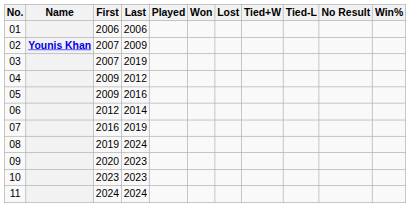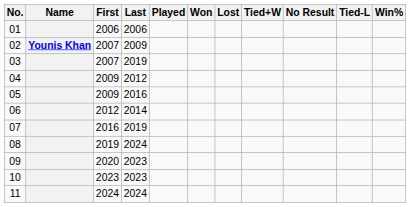columns swapped: Tied-L <-> No Result
